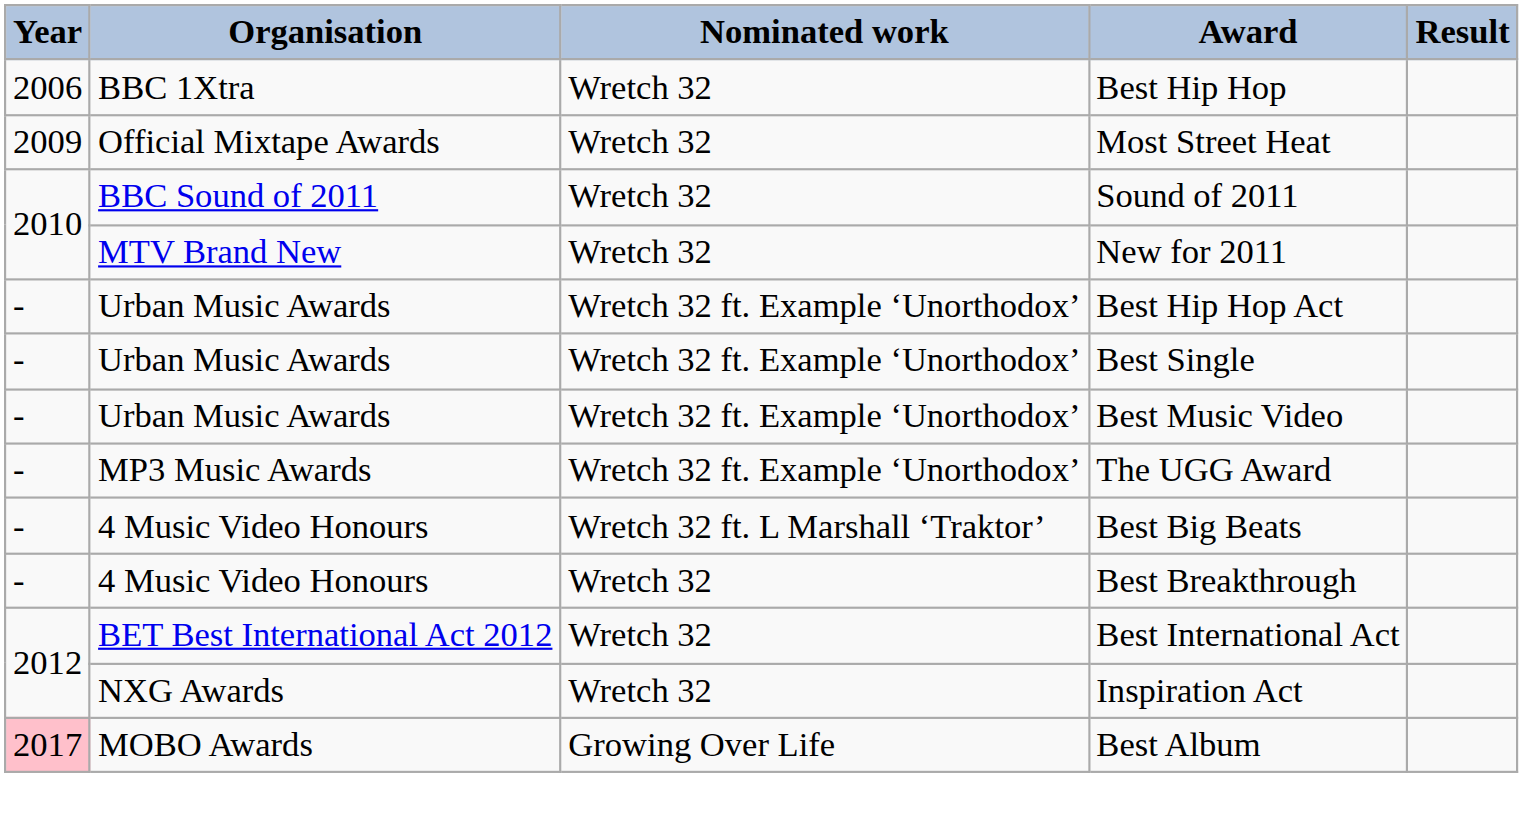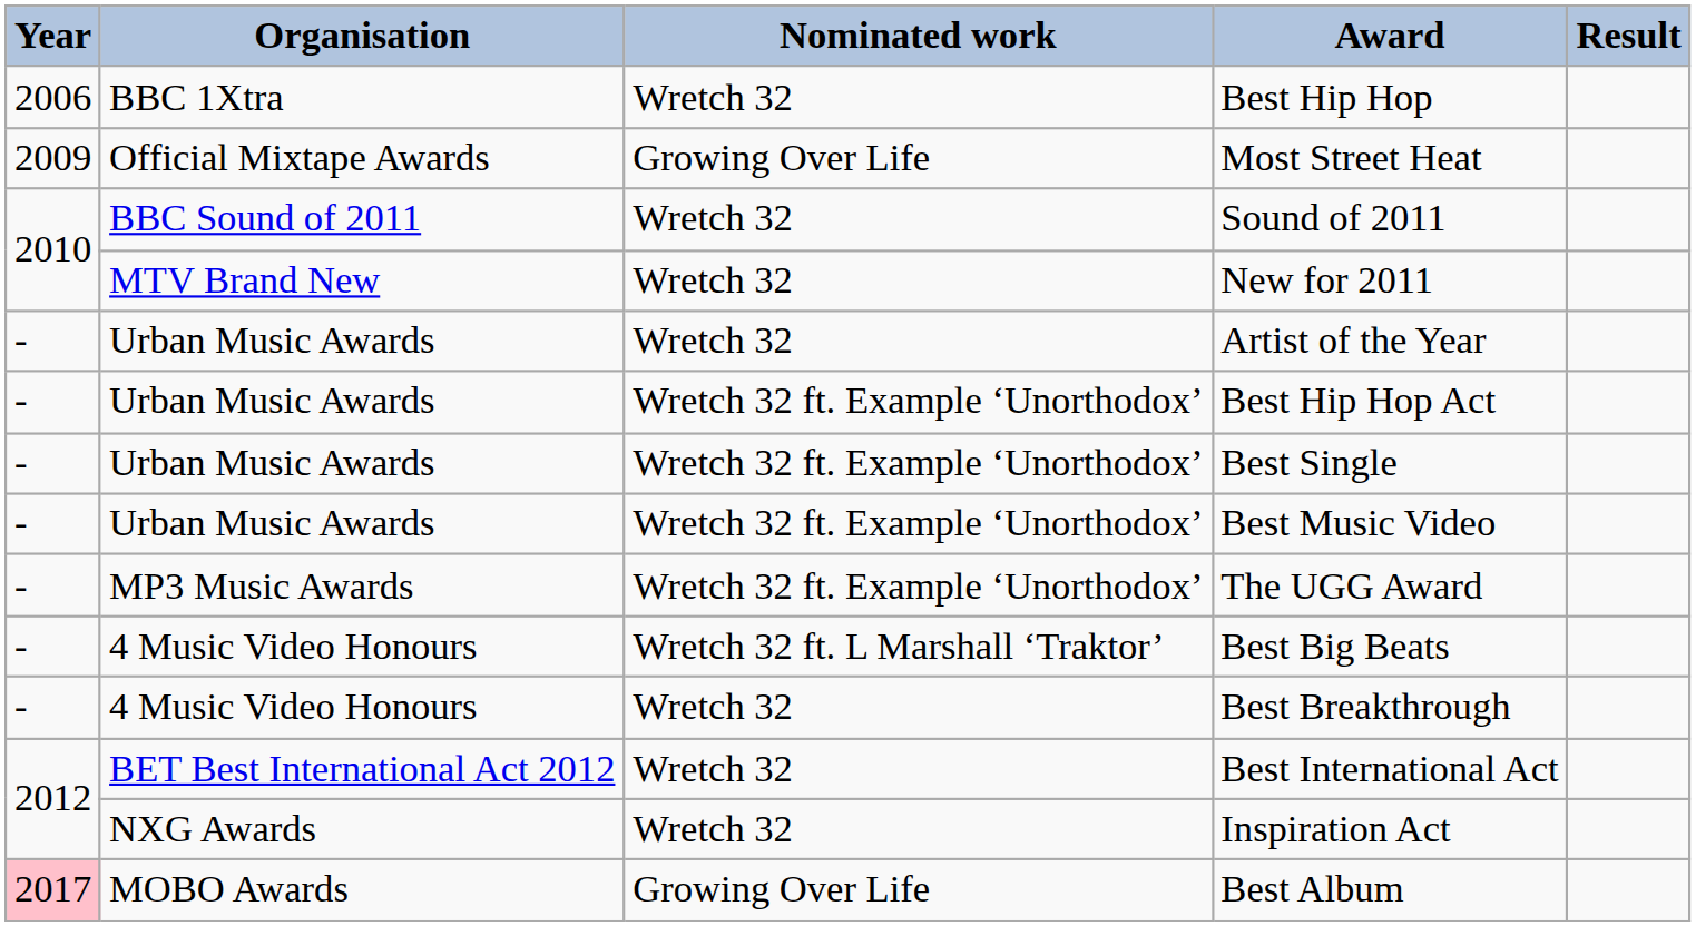Most Street Heat | Nominated work: Wretch 32 -> Growing Over Life
+ row: - | Urban Music Awards | Wretch 32 | Artist of the Year
